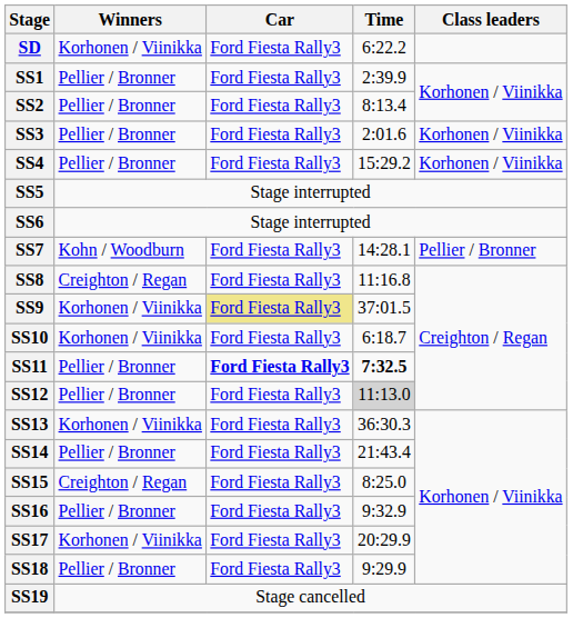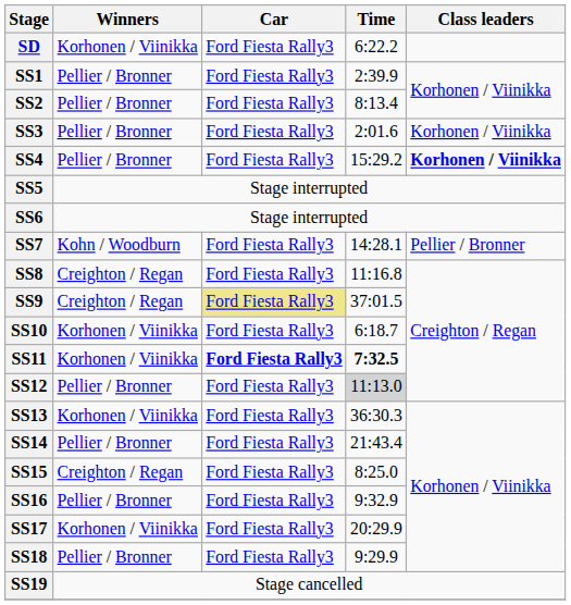SS4 | Class leaders: normal -> bold
SS9 | Winners: Korhonen / Viinikka -> Creighton / Regan
SS11 | Winners: Pellier / Bronner -> Korhonen / Viinikka
